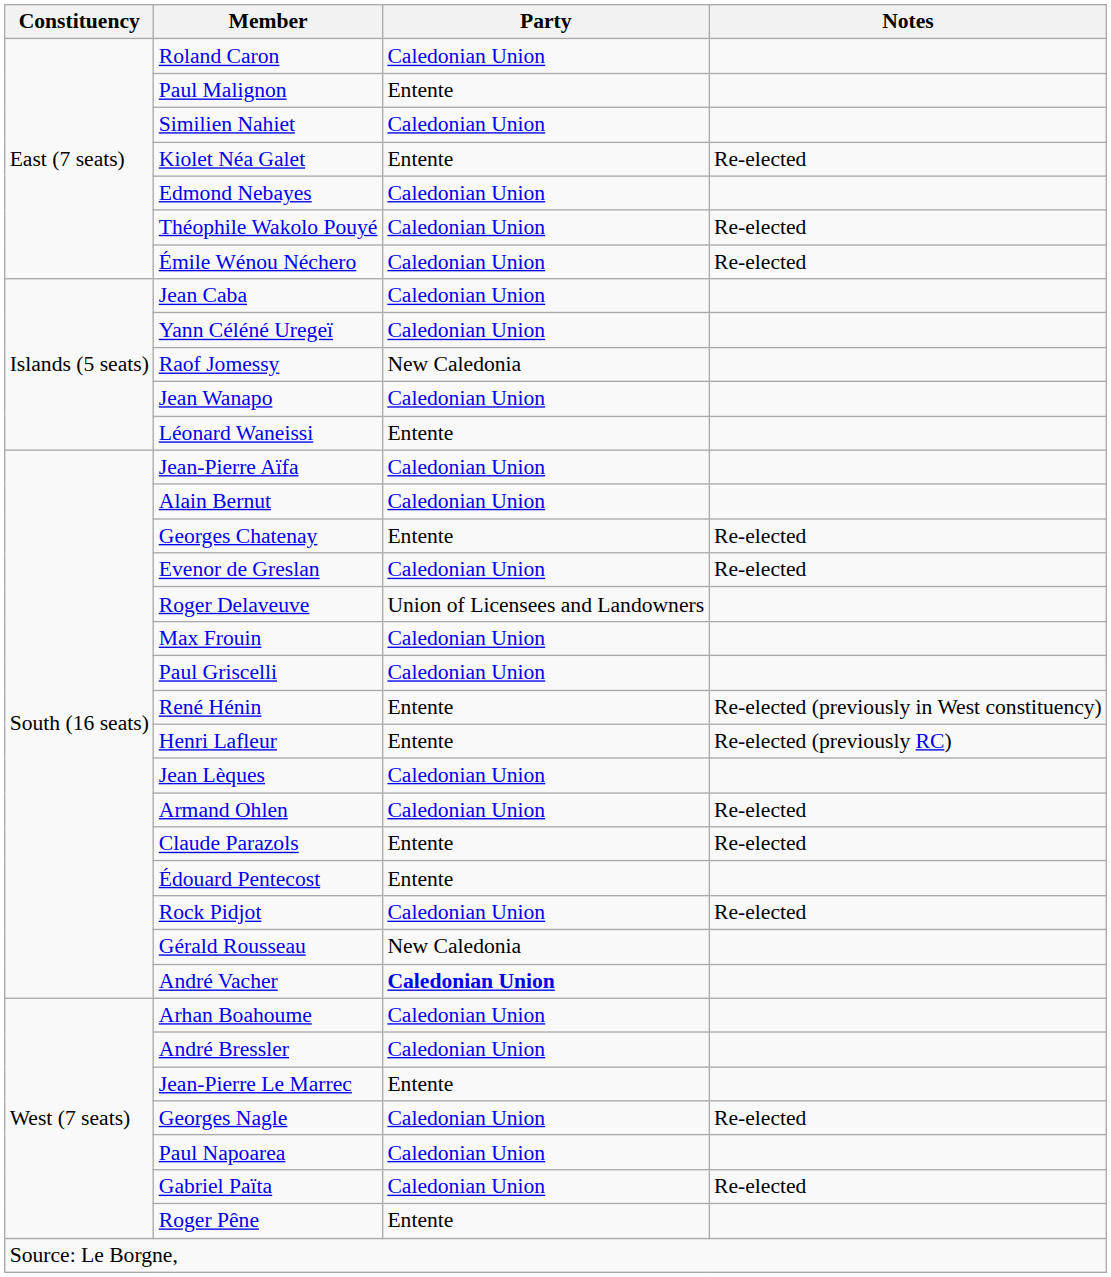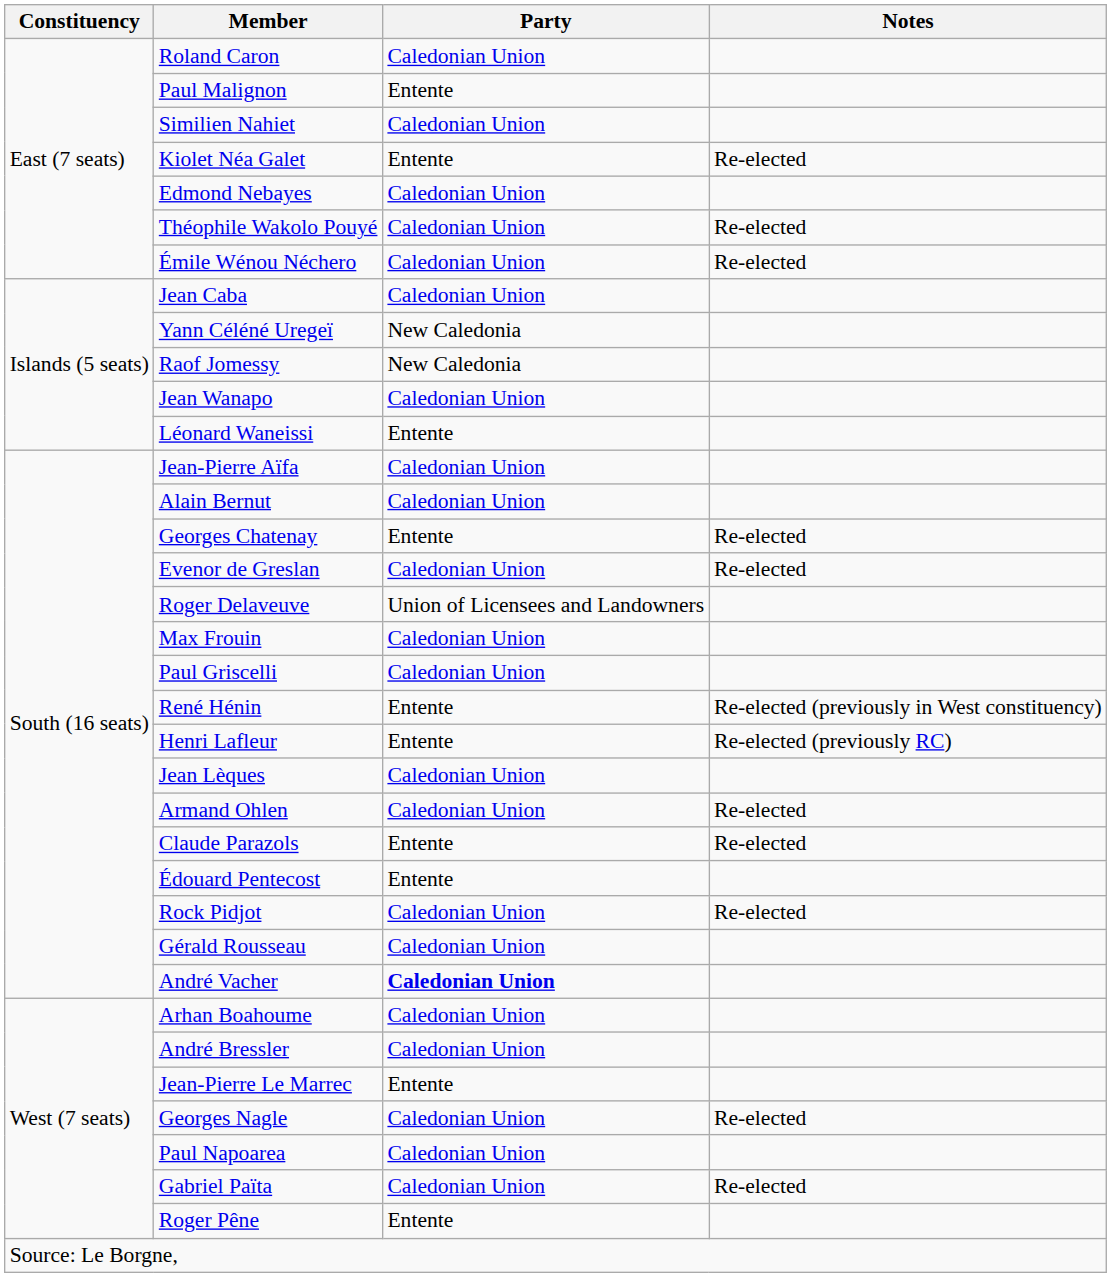Yann Céléné Uregeï | Party: Caledonian Union -> New Caledonia
Gérald Rousseau | Party: New Caledonia -> Caledonian Union
